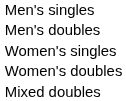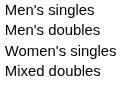- row: Women's doubles
